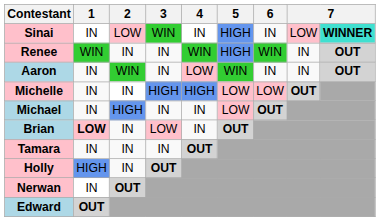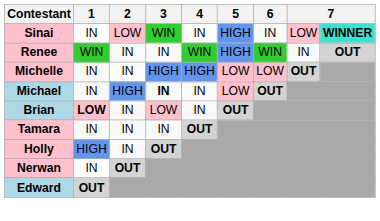- row: Aaron | IN | WIN | IN | LOW | WIN | IN | IN | OUT
Michael | 3: normal -> bold
